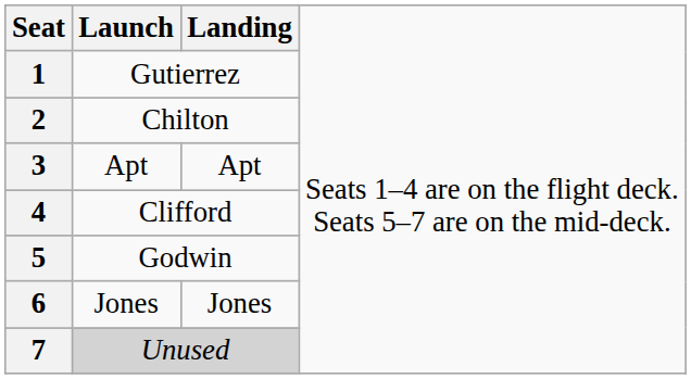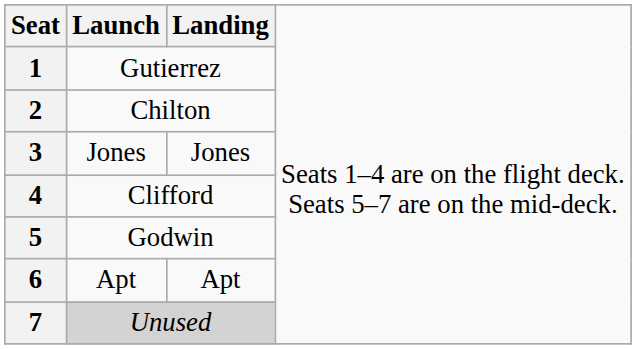3 | column 2: Apt -> Jones
3 | column 3: Apt -> Jones
6 | column 2: Jones -> Apt
6 | column 3: Jones -> Apt
